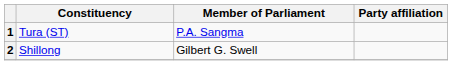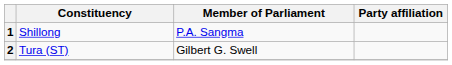1 | Constituency: Tura (ST) -> Shillong
2 | Constituency: Shillong -> Tura (ST)
